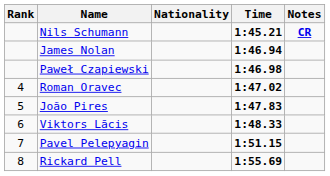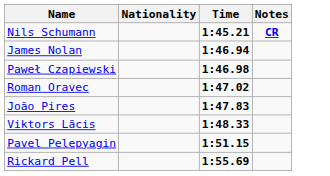- column: Rank | 4 | 5 | 6 | 7 | 8
